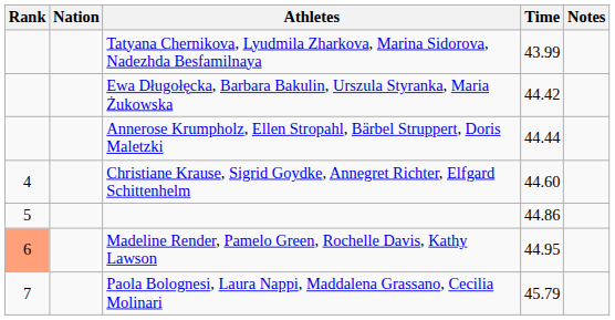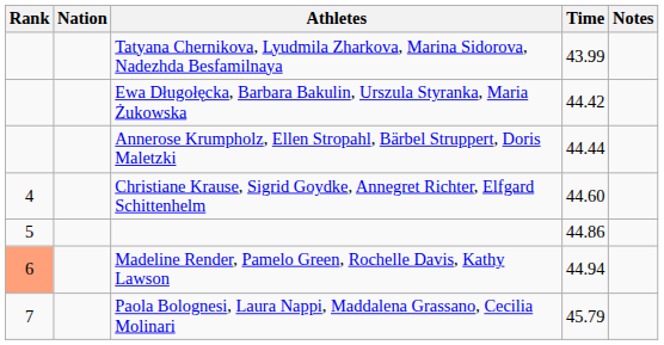Madeline Render, Pamelo Green, Rochelle Davis, Kathy Lawson | Time: 44.95 -> 44.94
